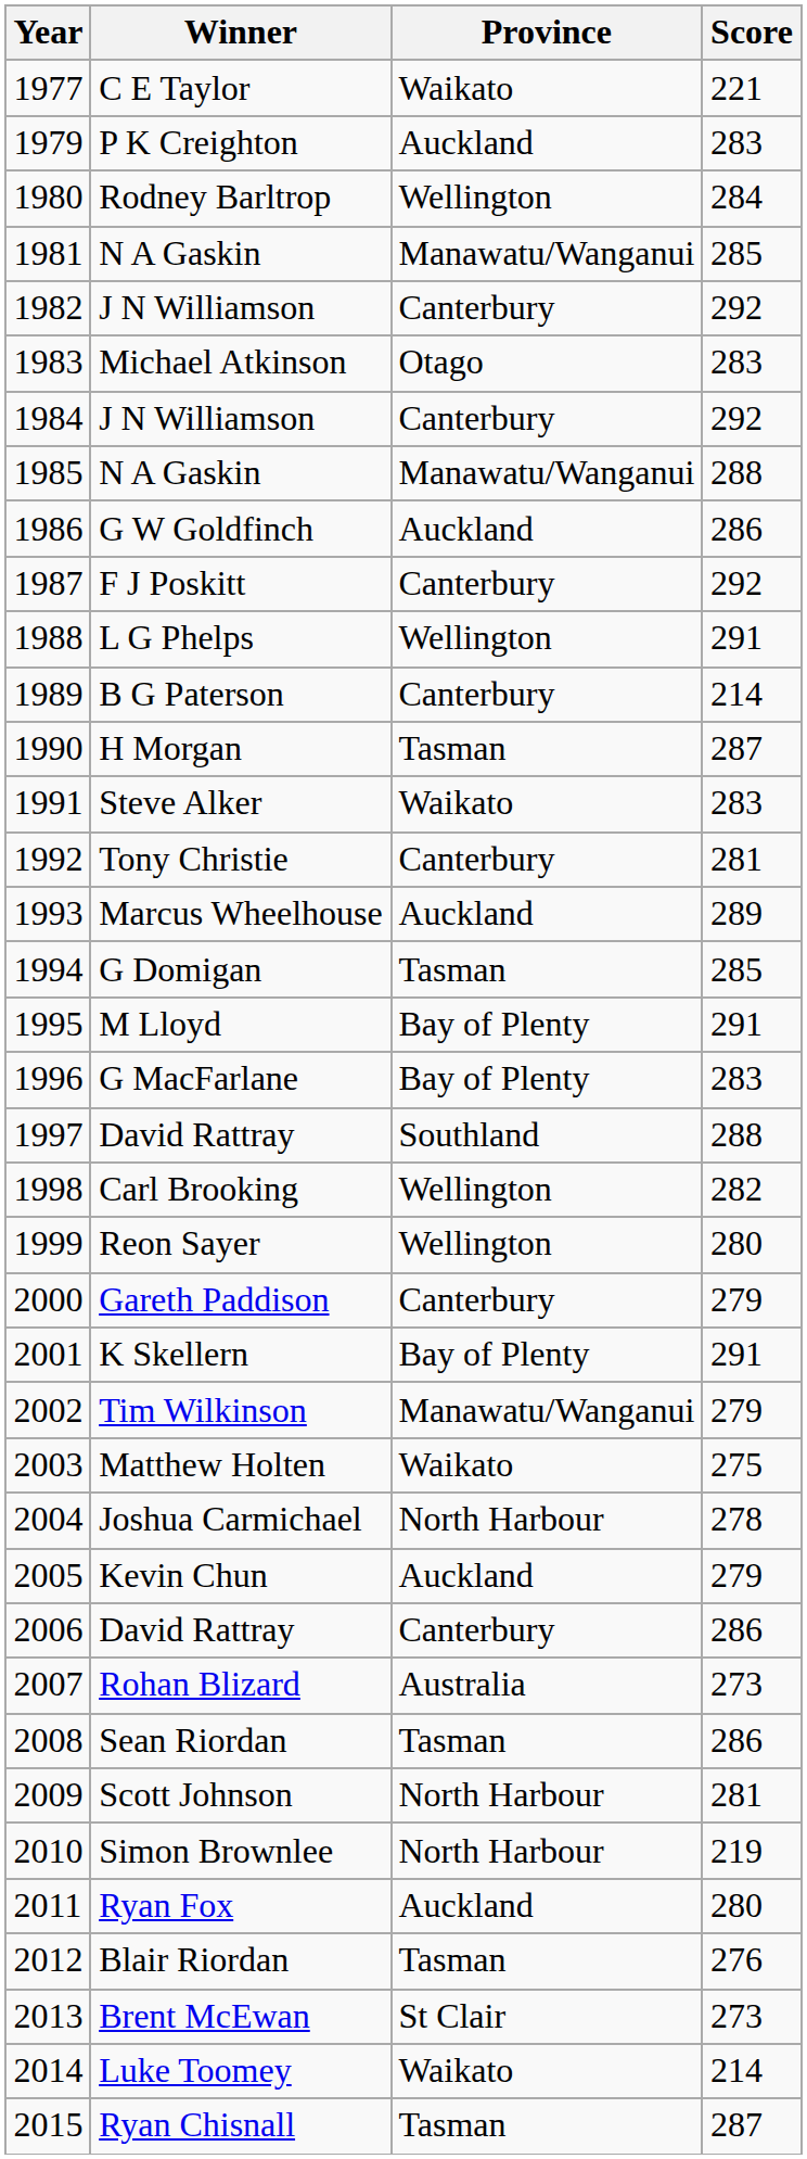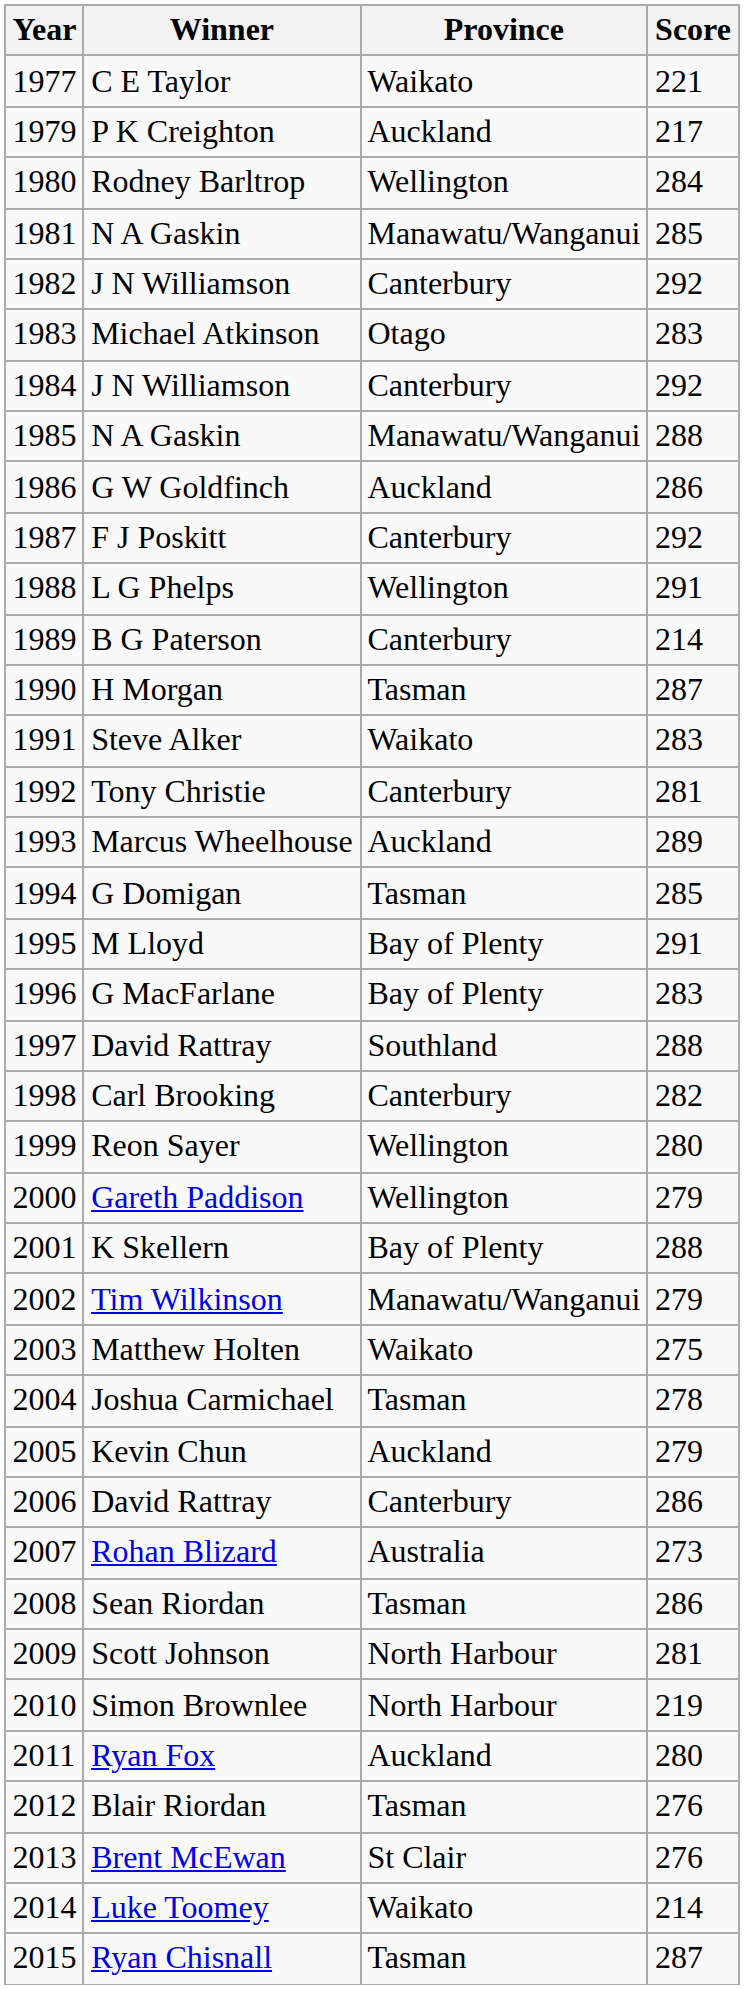P K Creighton | Score: 283 -> 217
Carl Brooking | Province: Wellington -> Canterbury
Gareth Paddison | Province: Canterbury -> Wellington
K Skellern | Score: 291 -> 288
Joshua Carmichael | Province: North Harbour -> Tasman
Brent McEwan | Score: 273 -> 276
